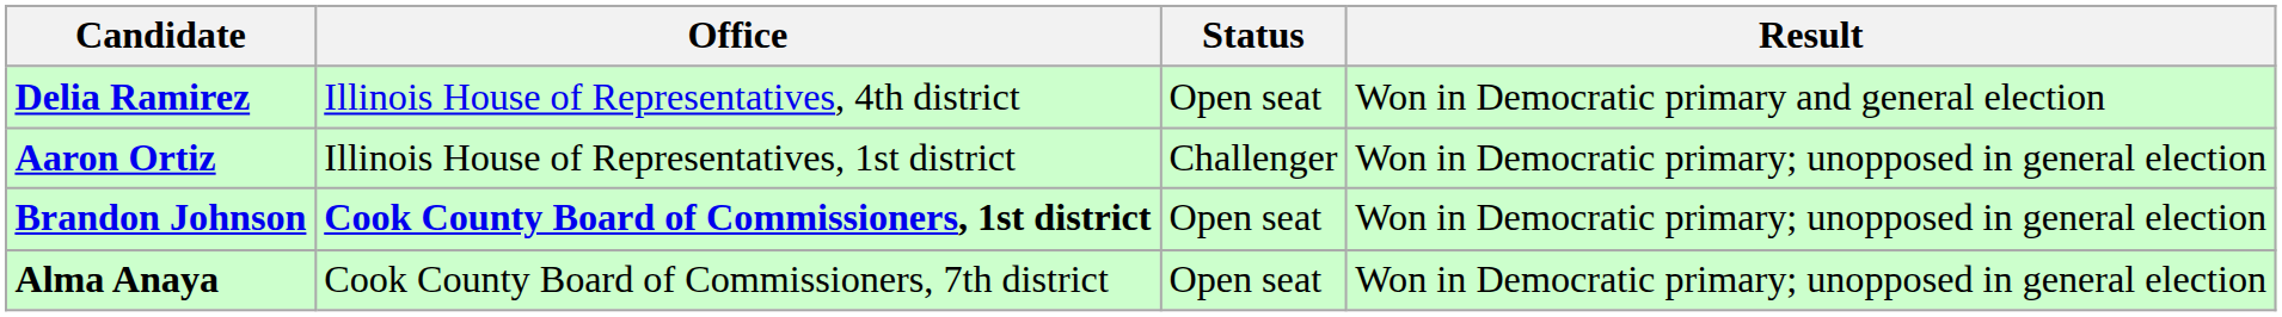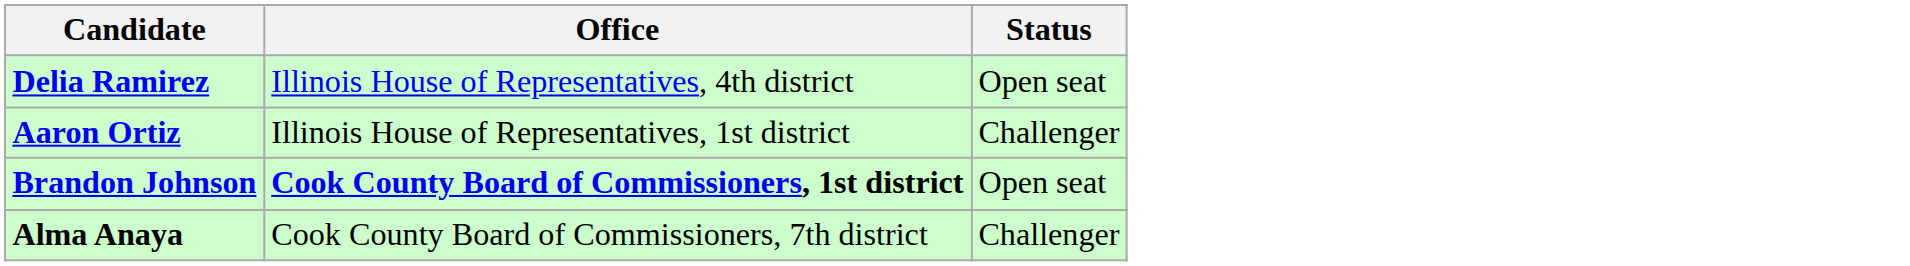- column: Result | Won in Democratic primary and general election | Won in Democratic primary; unopposed in general election | Won in Democratic primary; unopposed in general election | Won in Democratic primary; unopposed in general election
Alma Anaya | Status: Open seat -> Challenger
